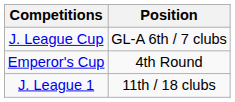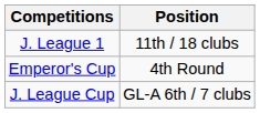rows swapped: J. League 1 <-> J. League Cup
